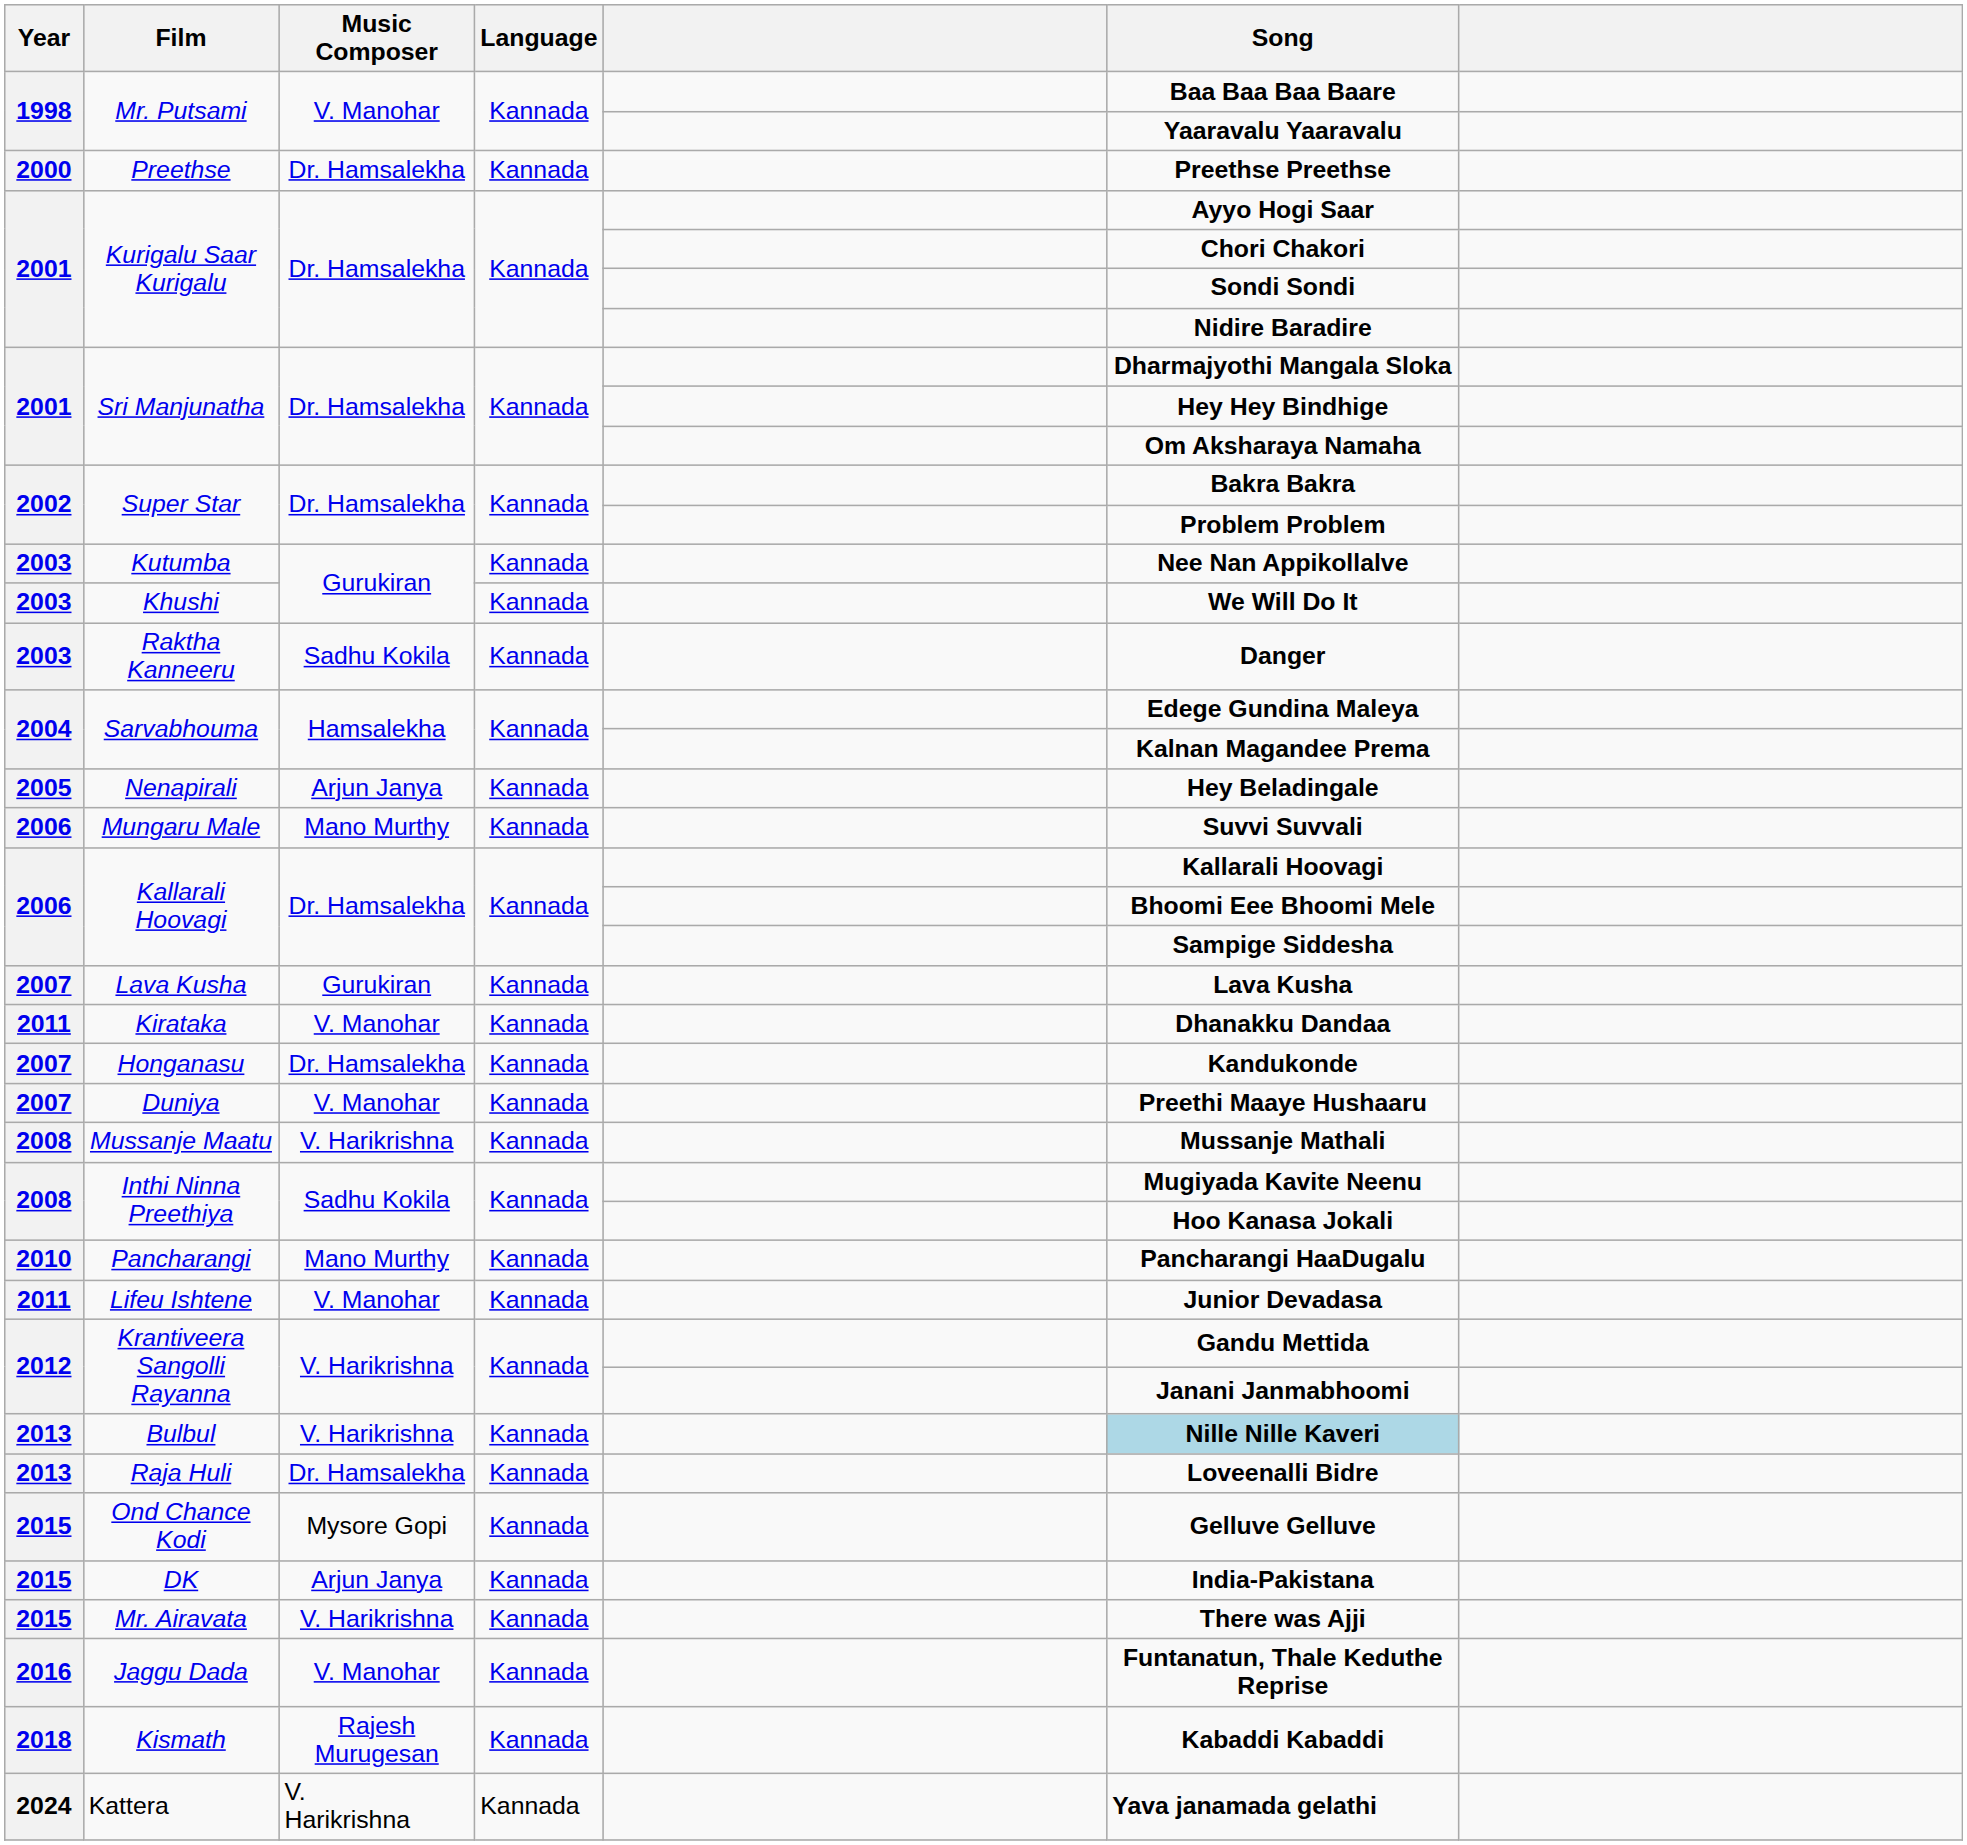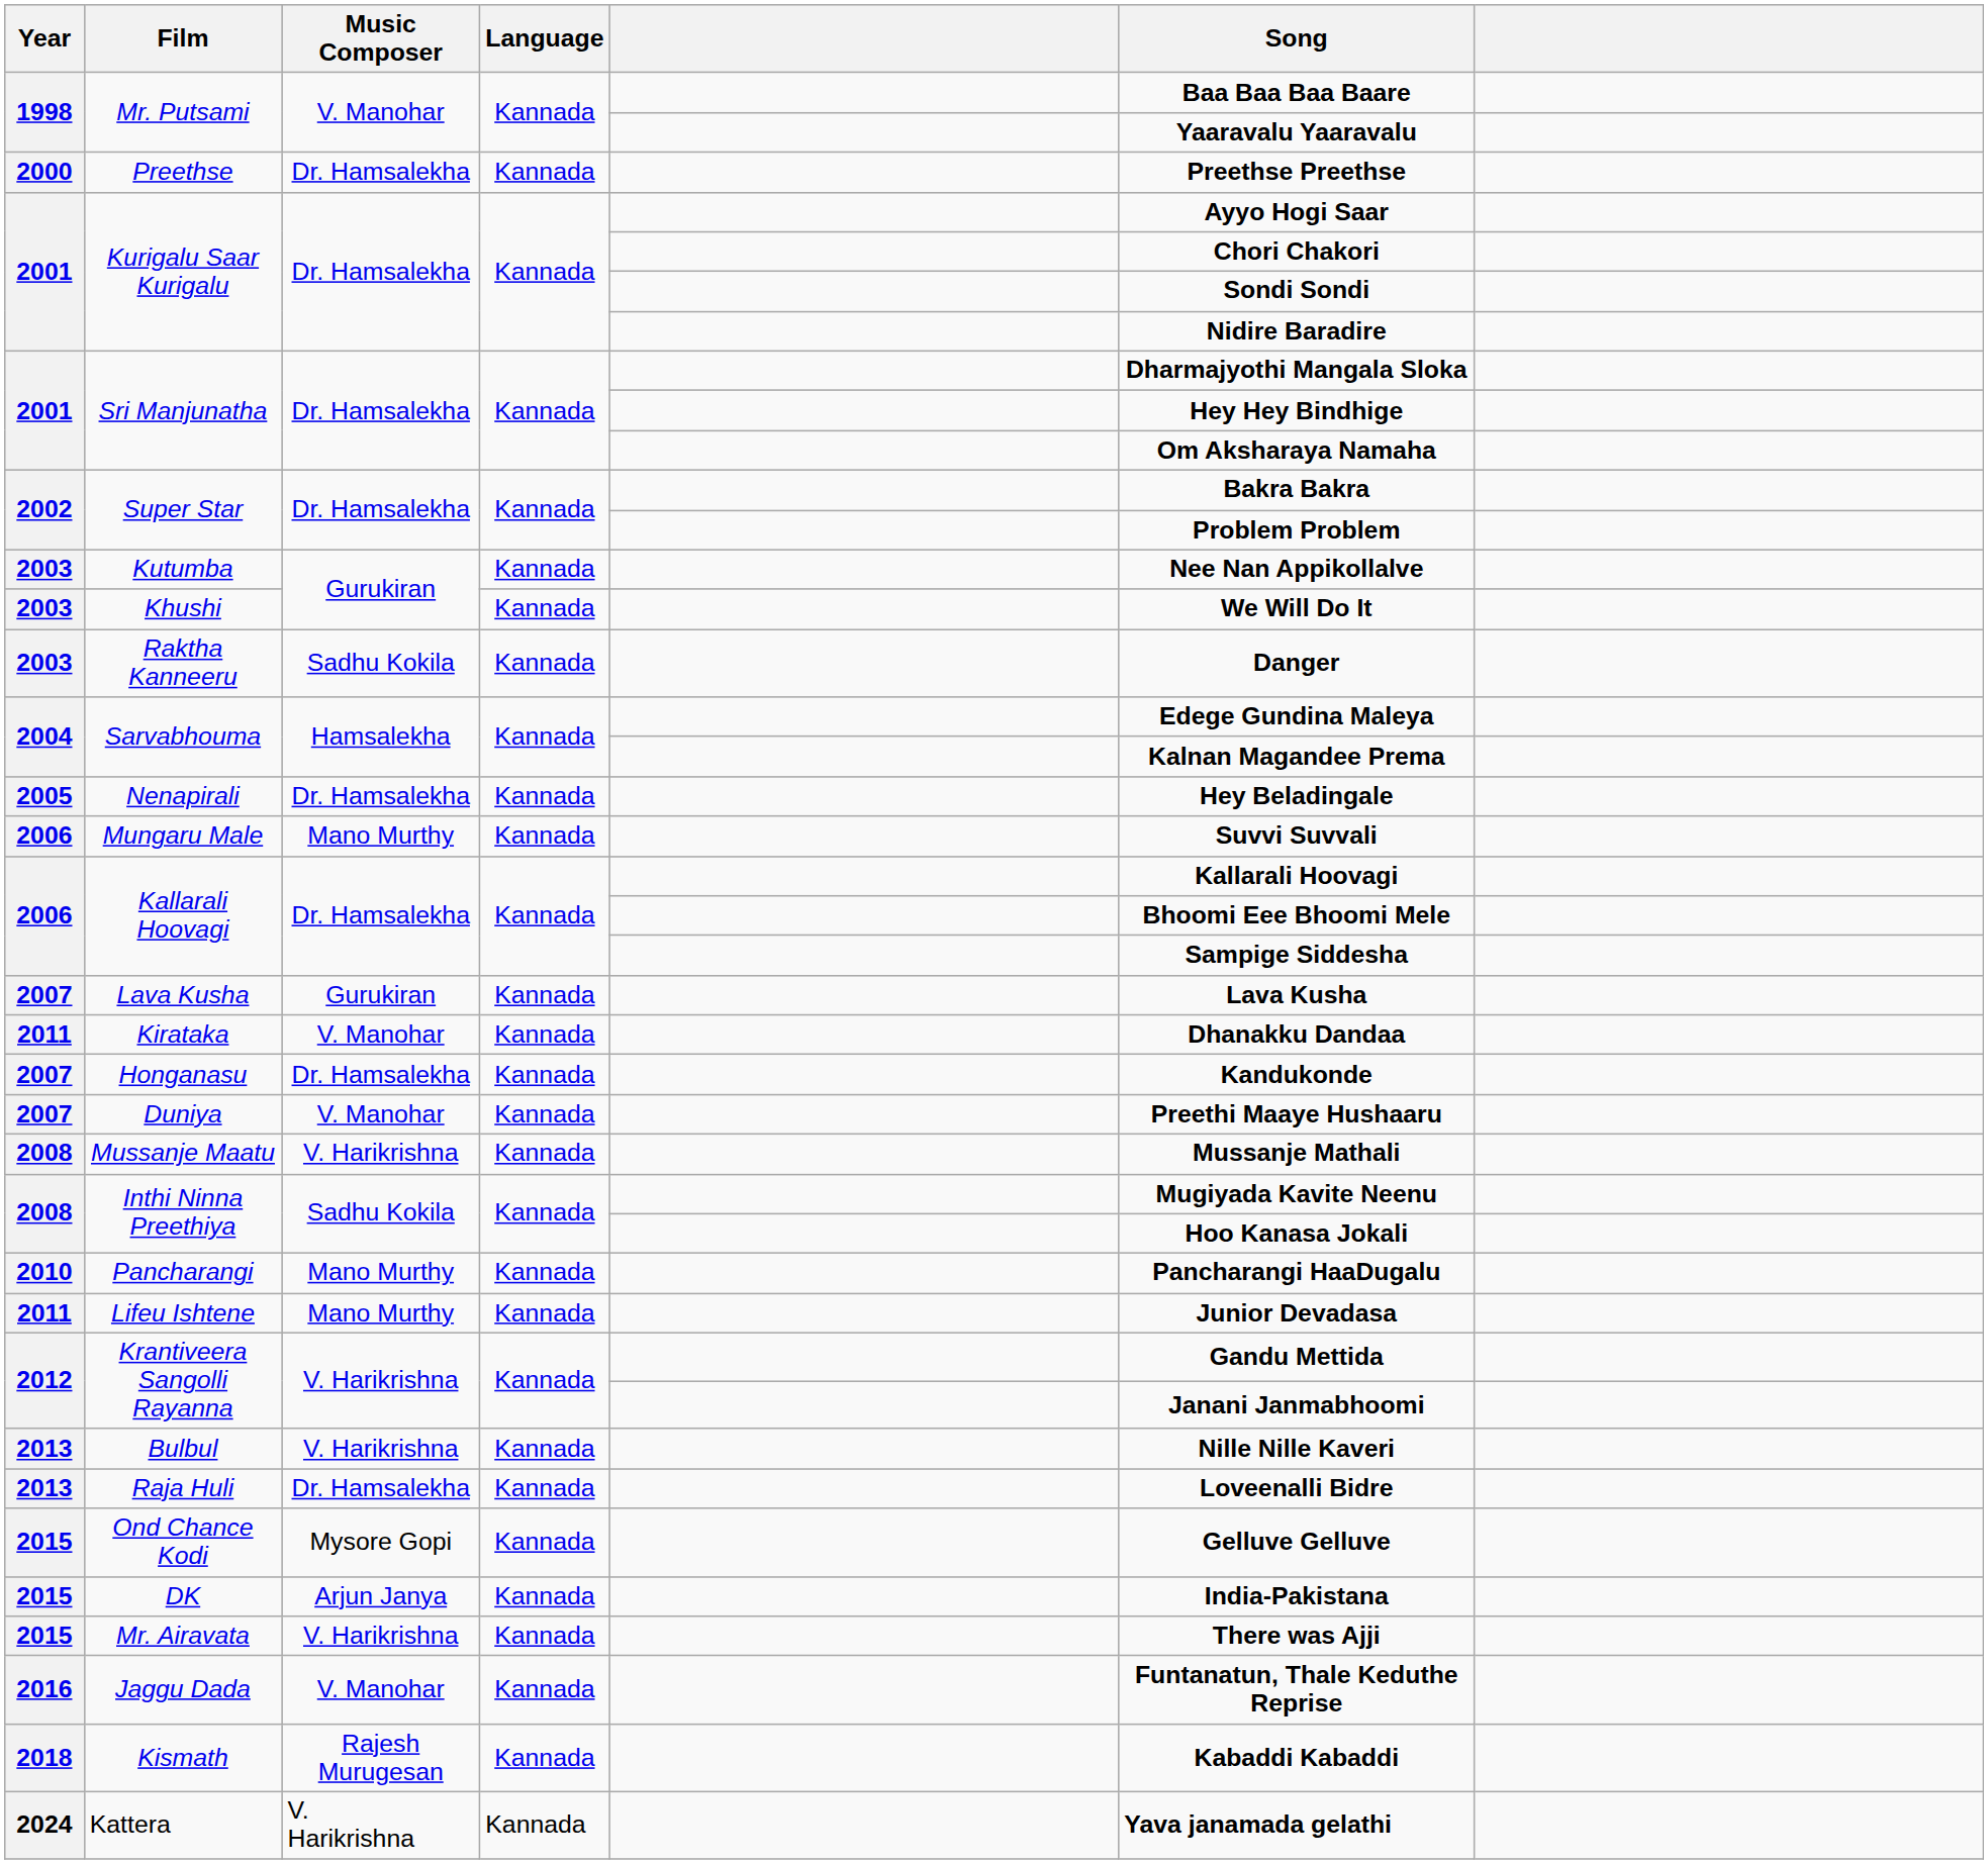Nenapirali | Music Composer: Arjun Janya -> Dr. Hamsalekha
Lifeu Ishtene | Music Composer: V. Manohar -> Mano Murthy
Bulbul | Song: lightblue background -> no background
